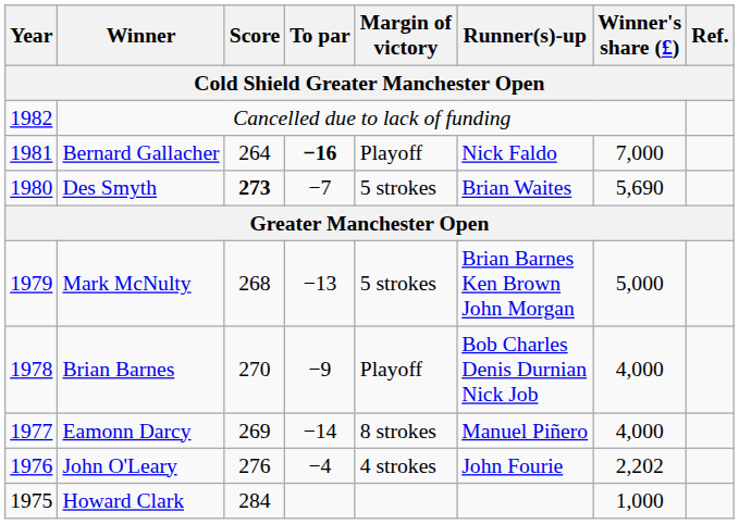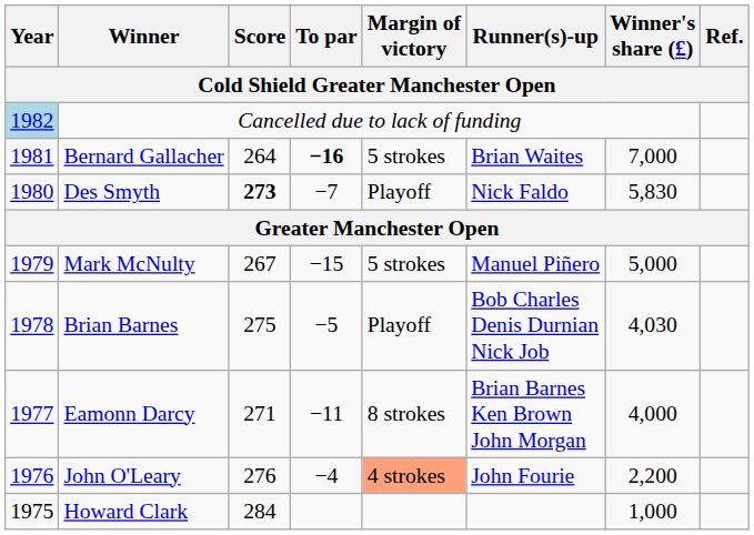Cancelled due to lack of funding | Year: no background -> lightblue background
Bernard Gallacher | Margin of victory: Playoff -> 5 strokes
Bernard Gallacher | Runner(s)-up: Nick Faldo -> Brian Waites
Des Smyth | Margin of victory: 5 strokes -> Playoff
Des Smyth | Runner(s)-up: Brian Waites -> Nick Faldo
Des Smyth | Winner's share (£): 5,690 -> 5,830
Mark McNulty | Score: 268 -> 267
Mark McNulty | To par: −13 -> −15
Mark McNulty | Runner(s)-up: Brian Barnes Ken Brown John Morgan -> Manuel Piñero
Brian Barnes | Score: 270 -> 275
Brian Barnes | To par: −9 -> −5
Brian Barnes | Winner's share (£): 4,000 -> 4,030
Eamonn Darcy | Score: 269 -> 271
Eamonn Darcy | To par: −14 -> −11
Eamonn Darcy | Runner(s)-up: Manuel Piñero -> Brian Barnes Ken Brown John Morgan
John O'Leary | Margin of victory: no background -> lightsalmon background
John O'Leary | Winner's share (£): 2,202 -> 2,200
